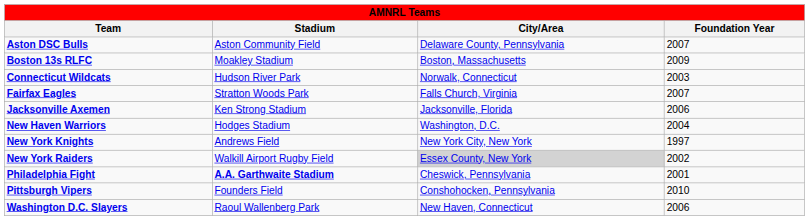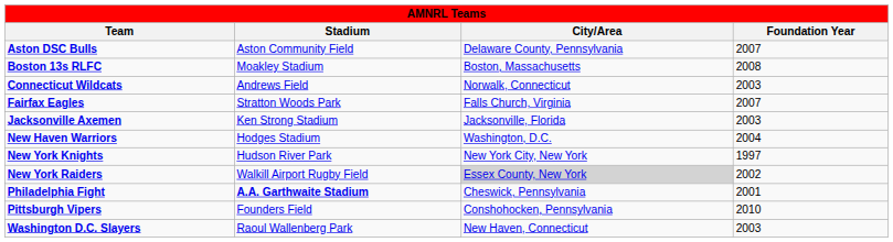Boston 13s RLFC | Foundation Year: 2009 -> 2008
Connecticut Wildcats | Stadium: Hudson River Park -> Andrews Field
Jacksonville Axemen | Foundation Year: 2006 -> 2003
New York Knights | Stadium: Andrews Field -> Hudson River Park
Washington D.C. Slayers | Foundation Year: 2006 -> 2003
